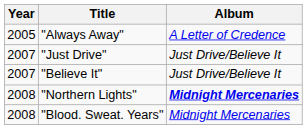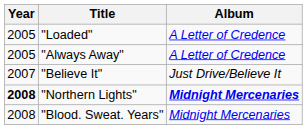+ row: 2005 | "Loaded" | A Letter of Credence
- row: 2007 | "Just Drive" | Just Drive/Believe It
"Northern Lights" | Year: normal -> bold
